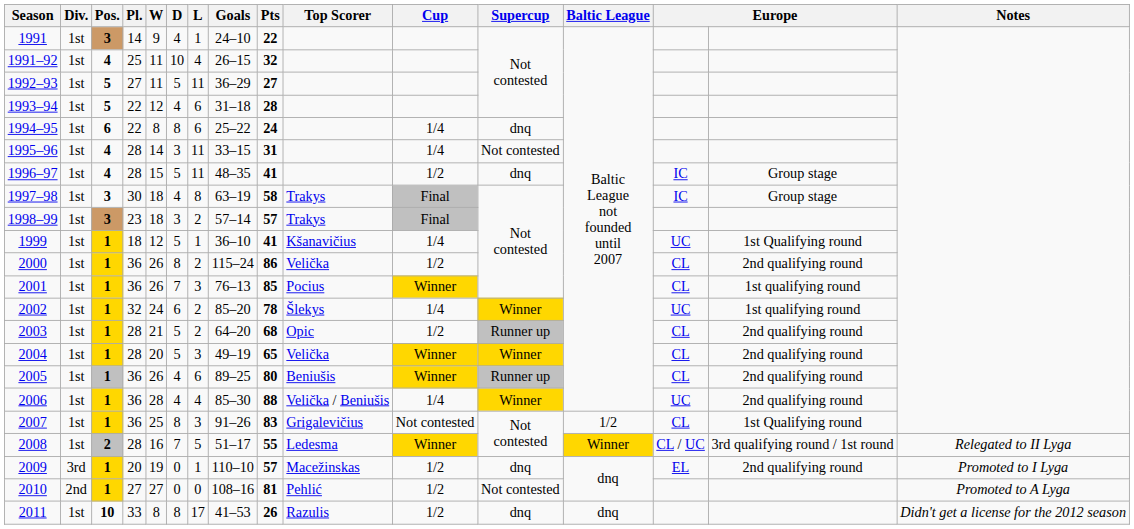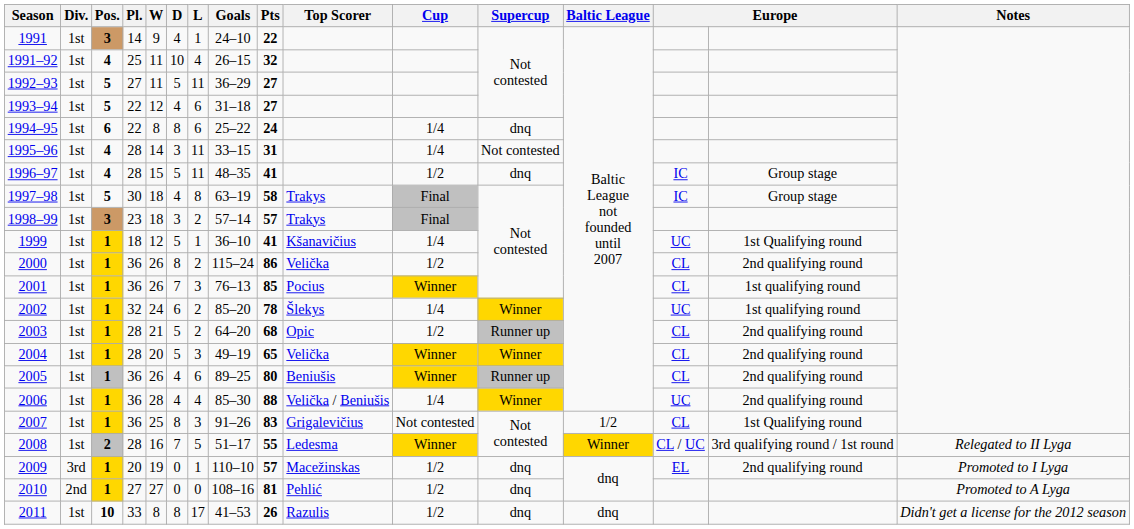1993–94 | Pts: 28 -> 27
1997–98 | Pos.: 3 -> 5
2010 | Supercup: Not contested -> dnq
